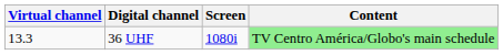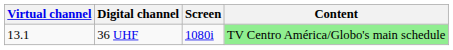36 UHF | Virtual channel: 13.3 -> 13.1
